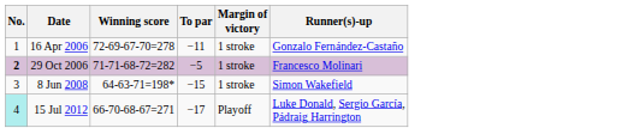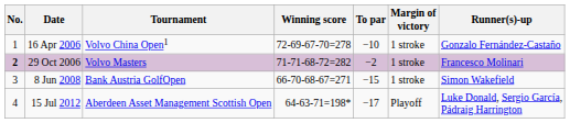+ column: Tournament | Volvo China Open1 | Volvo Masters | Bank Austria GolfOpen | Aberdeen Asset Management Scottish Open
16 Apr 2006 | To par: −11 -> −10
29 Oct 2006 | To par: −5 -> −2
8 Jun 2008 | Winning score: 64-63-71=198* -> 66-70-68-67=271
15 Jul 2012 | No.: paleturquoise background -> no background
15 Jul 2012 | Winning score: 66-70-68-67=271 -> 64-63-71=198*
